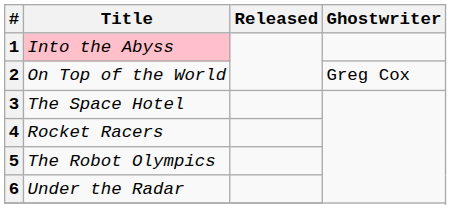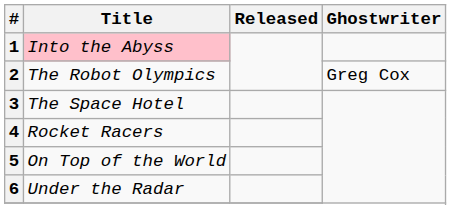2 | Title: On Top of the World -> The Robot Olympics
5 | Title: The Robot Olympics -> On Top of the World
